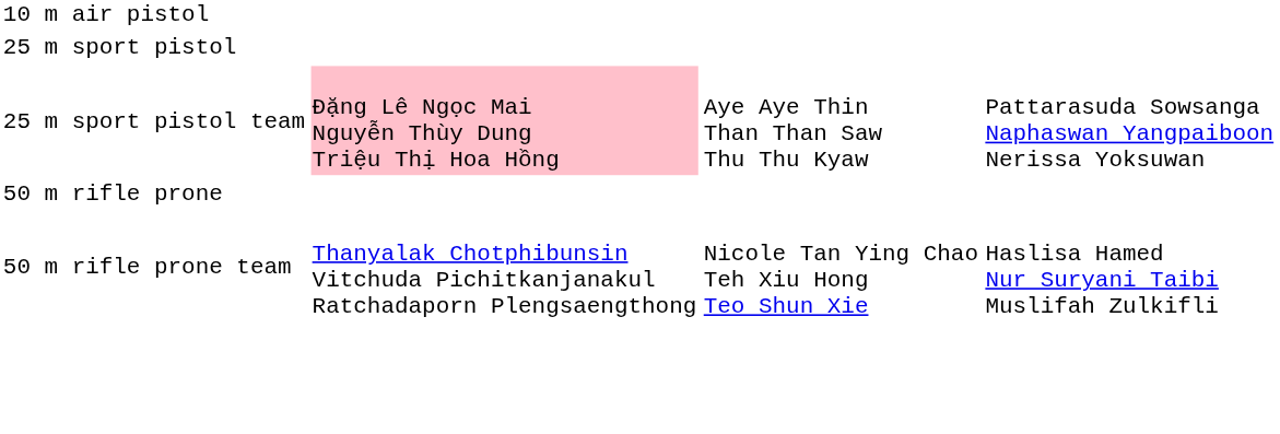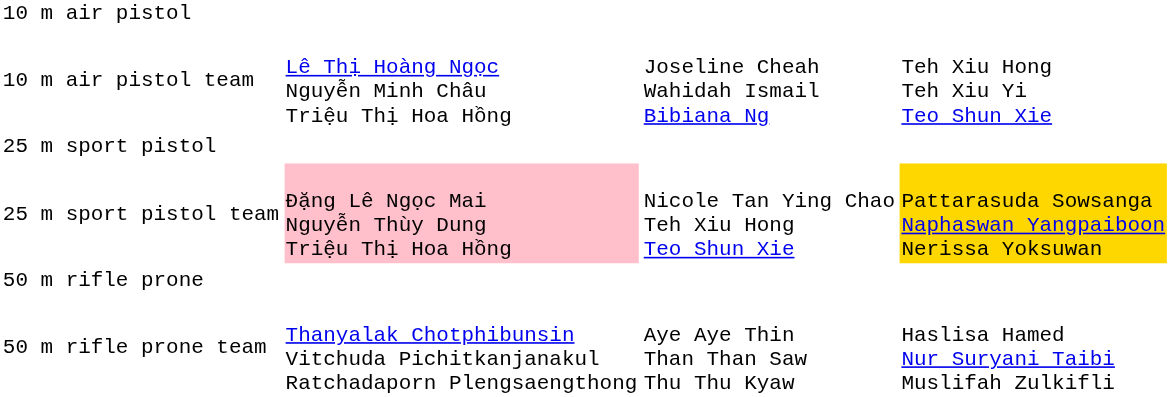+ row: 10 m air pistol team | Lê Thị Hoàng Ngọc Nguyễn Minh Châu Triệu Thị Hoa Hồng | Joseline Cheah Wahidah Ismail Bibiana Ng | Teh Xiu Hong Teh Xiu Yi Teo Shun Xie
25 m sport pistol team | column 3: Aye Aye Thin Than Than Saw Thu Thu Kyaw -> Nicole Tan Ying Chao Teh Xiu Hong Teo Shun Xie
25 m sport pistol team | column 4: no background -> gold background
50 m rifle prone team | column 3: Nicole Tan Ying Chao Teh Xiu Hong Teo Shun Xie -> Aye Aye Thin Than Than Saw Thu Thu Kyaw
